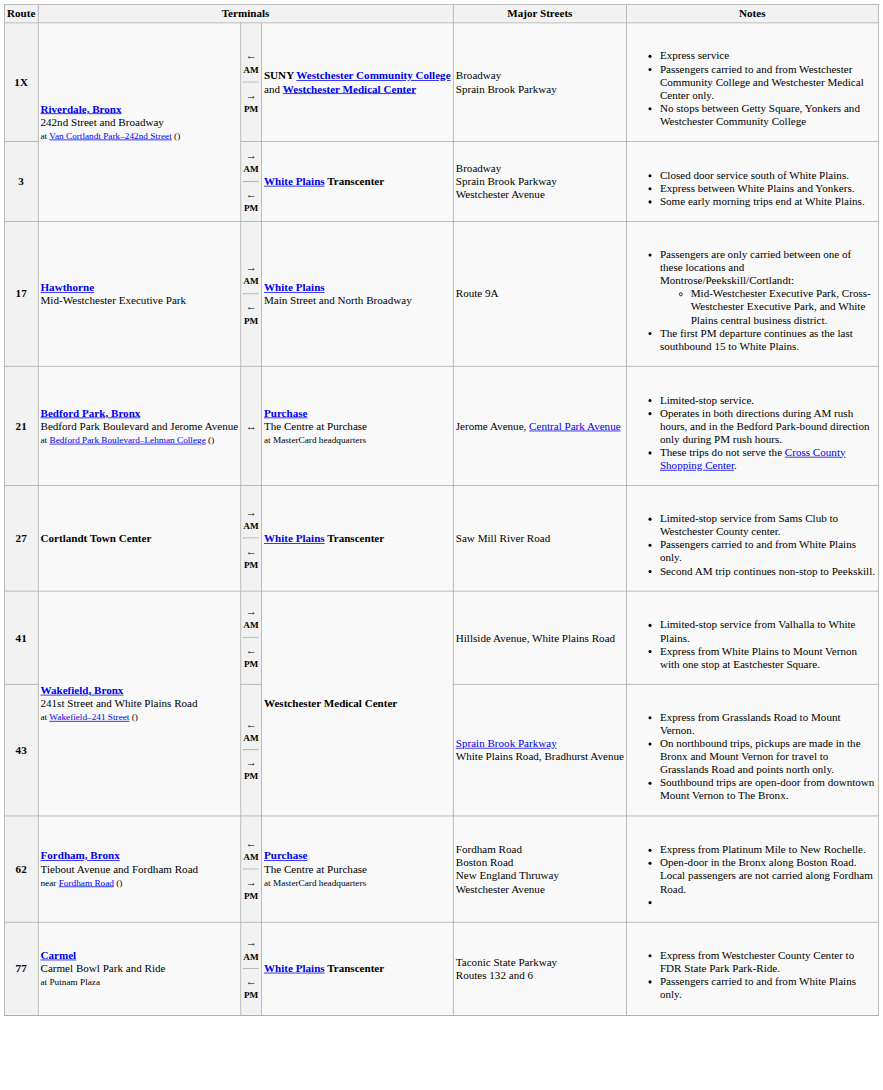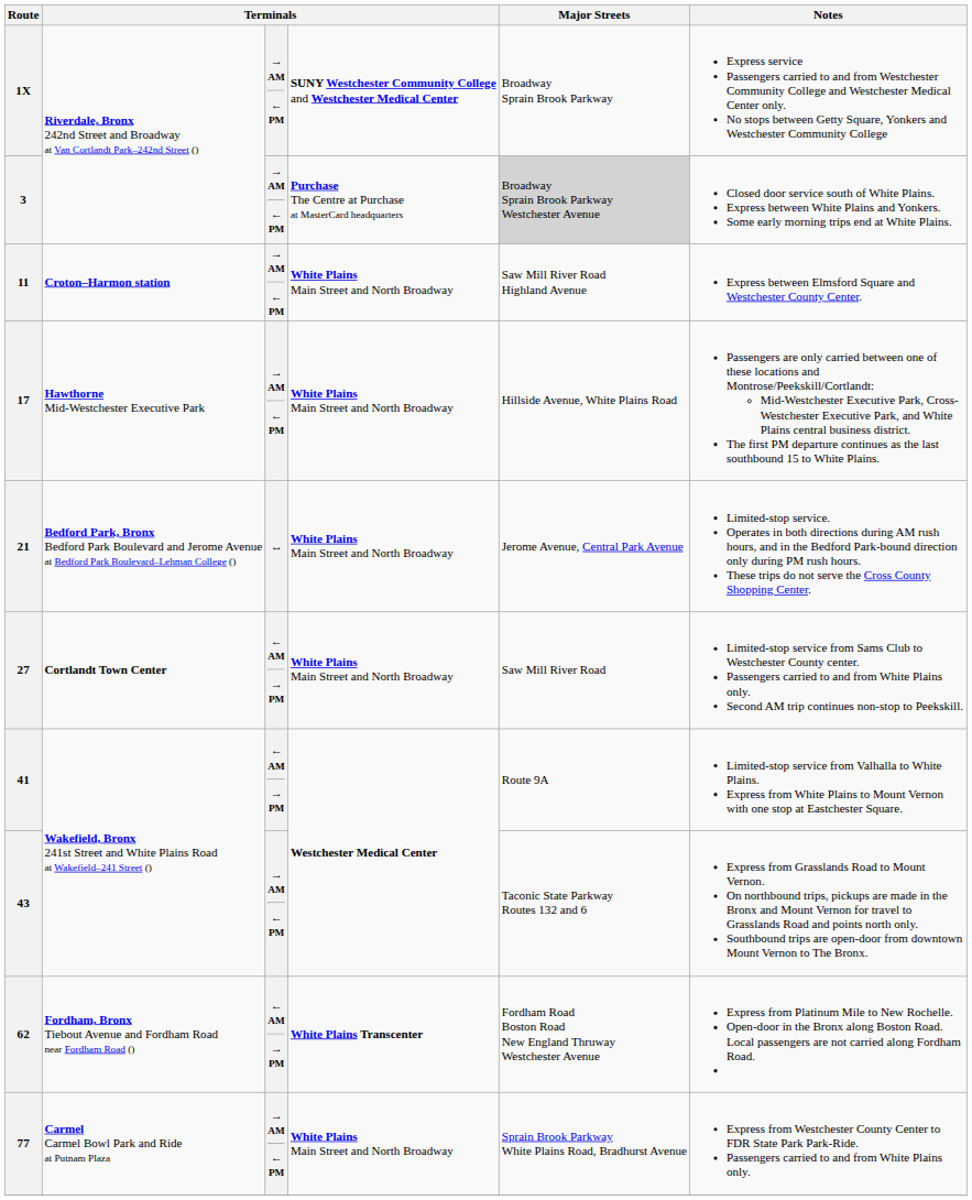1X | column 3: ← AM → PM -> → AM ← PM
3 | column 4: White Plains Transcenter -> Purchase The Centre at Purchase at MasterCard headquarters
3 | Major Streets: no background -> lightgrey background
+ row: 11 | Croton–Harmon station | → AM ← PM | White Plains Main Street and North Broadway | Saw Mill River Road Highland Avenue | Express between Elmsford Square and Westchester County Center.
17 | Major Streets: Route 9A -> Hillside Avenue, White Plains Road
21 | column 4: Purchase The Centre at Purchase at MasterCard headquarters -> White Plains Main Street and North Broadway
27 | column 3: → AM ← PM -> ← AM → PM
27 | column 4: White Plains Transcenter -> White Plains Main Street and North Broadway
41 | column 3: → AM ← PM -> ← AM → PM
41 | Major Streets: Hillside Avenue, White Plains Road -> Route 9A
43 | column 3: ← AM → PM -> → AM ← PM
43 | Major Streets: Sprain Brook Parkway White Plains Road, Bradhurst Avenue -> Taconic State Parkway Routes 132 and 6
62 | column 4: Purchase The Centre at Purchase at MasterCard headquarters -> White Plains Transcenter
77 | column 4: White Plains Transcenter -> White Plains Main Street and North Broadway
77 | Major Streets: Taconic State Parkway Routes 132 and 6 -> Sprain Brook Parkway White Plains Road, Bradhurst Avenue
